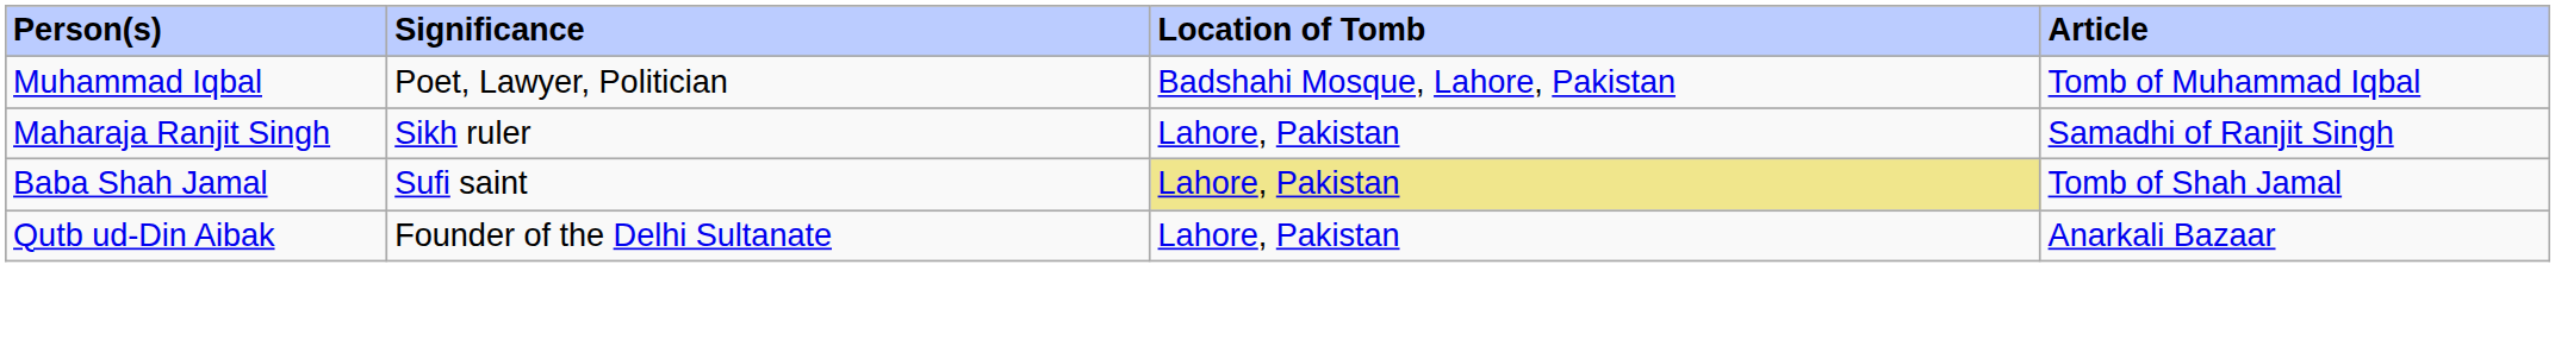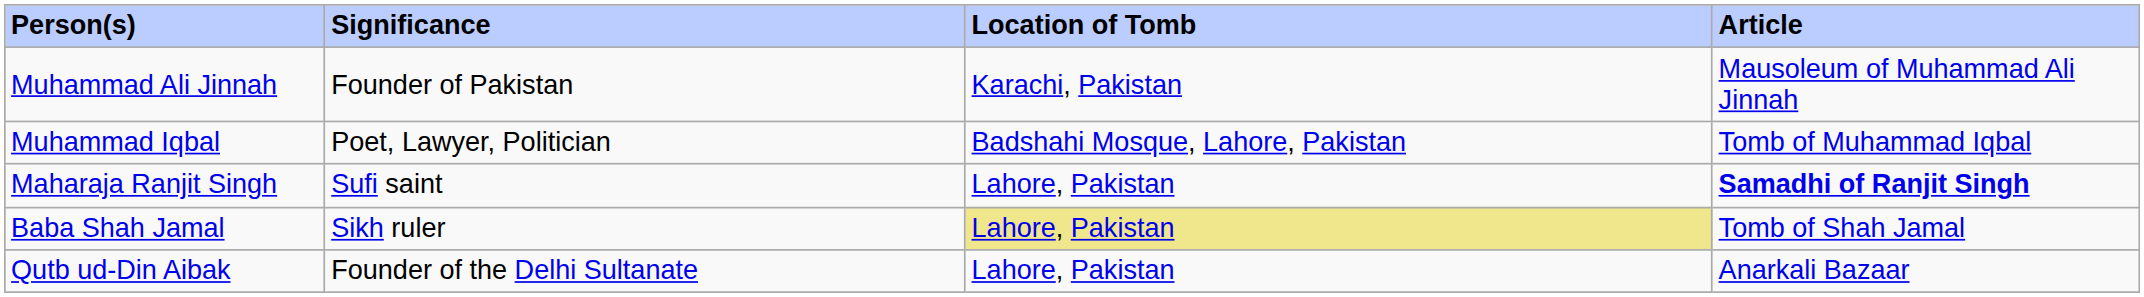+ row: Muhammad Ali Jinnah | Founder of Pakistan | Karachi, Pakistan | Mausoleum of Muhammad Ali Jinnah
Maharaja Ranjit Singh | Significance: Sikh ruler -> Sufi saint
Maharaja Ranjit Singh | Article: normal -> bold
Baba Shah Jamal | Significance: Sufi saint -> Sikh ruler
